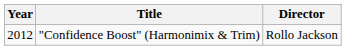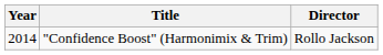"Confidence Boost" (Harmonimix & Trim) | Year: 2012 -> 2014
